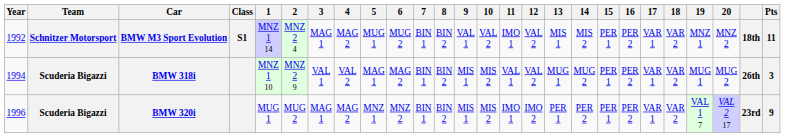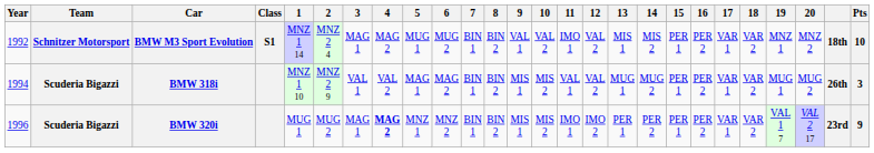BMW M3 Sport Evolution | Pts: 11 -> 10
BMW 320i | 4: normal -> bold
